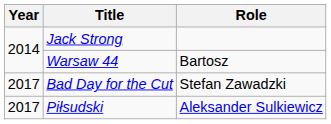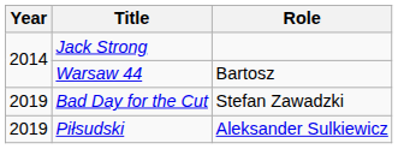Bad Day for the Cut | Year: 2017 -> 2019
Piłsudski | Year: 2017 -> 2019
